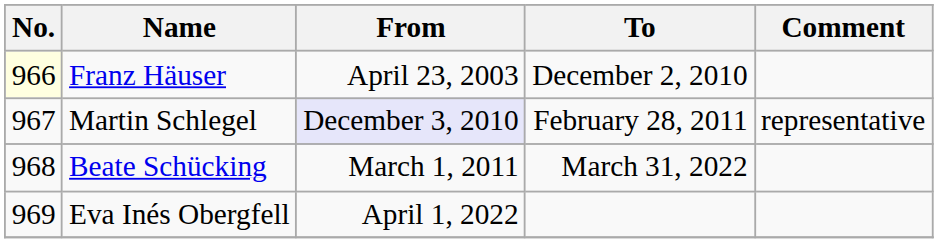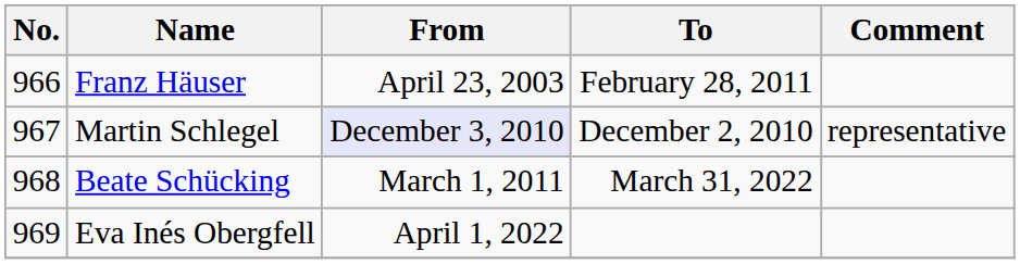Franz Häuser | No.: lightyellow background -> no background
Franz Häuser | To: December 2, 2010 -> February 28, 2011
Martin Schlegel | To: February 28, 2011 -> December 2, 2010
